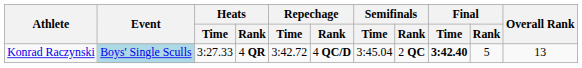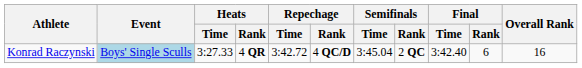Konrad Raczynski | Final / Time: bold -> normal
Konrad Raczynski | Final / Rank: 5 -> 6
Konrad Raczynski | Overall Rank: 13 -> 16
